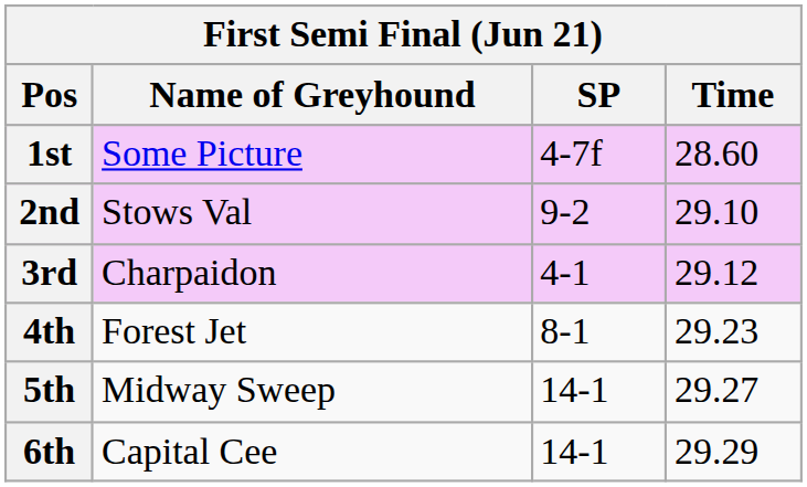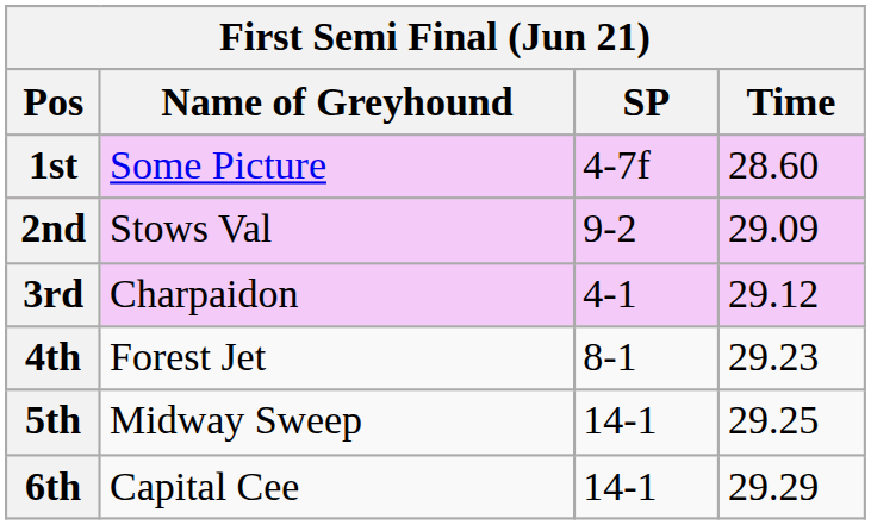2nd | Time: 29.10 -> 29.09
5th | Time: 29.27 -> 29.25
